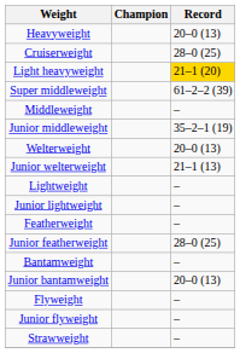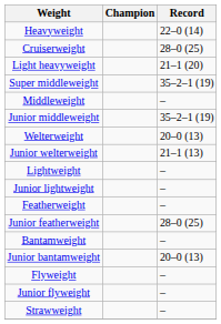Heavyweight | Record: 20–0 (13) -> 22–0 (14)
Light heavyweight | Record: gold background -> no background
Super middleweight | Record: 61–2–2 (39) -> 35–2–1 (19)
